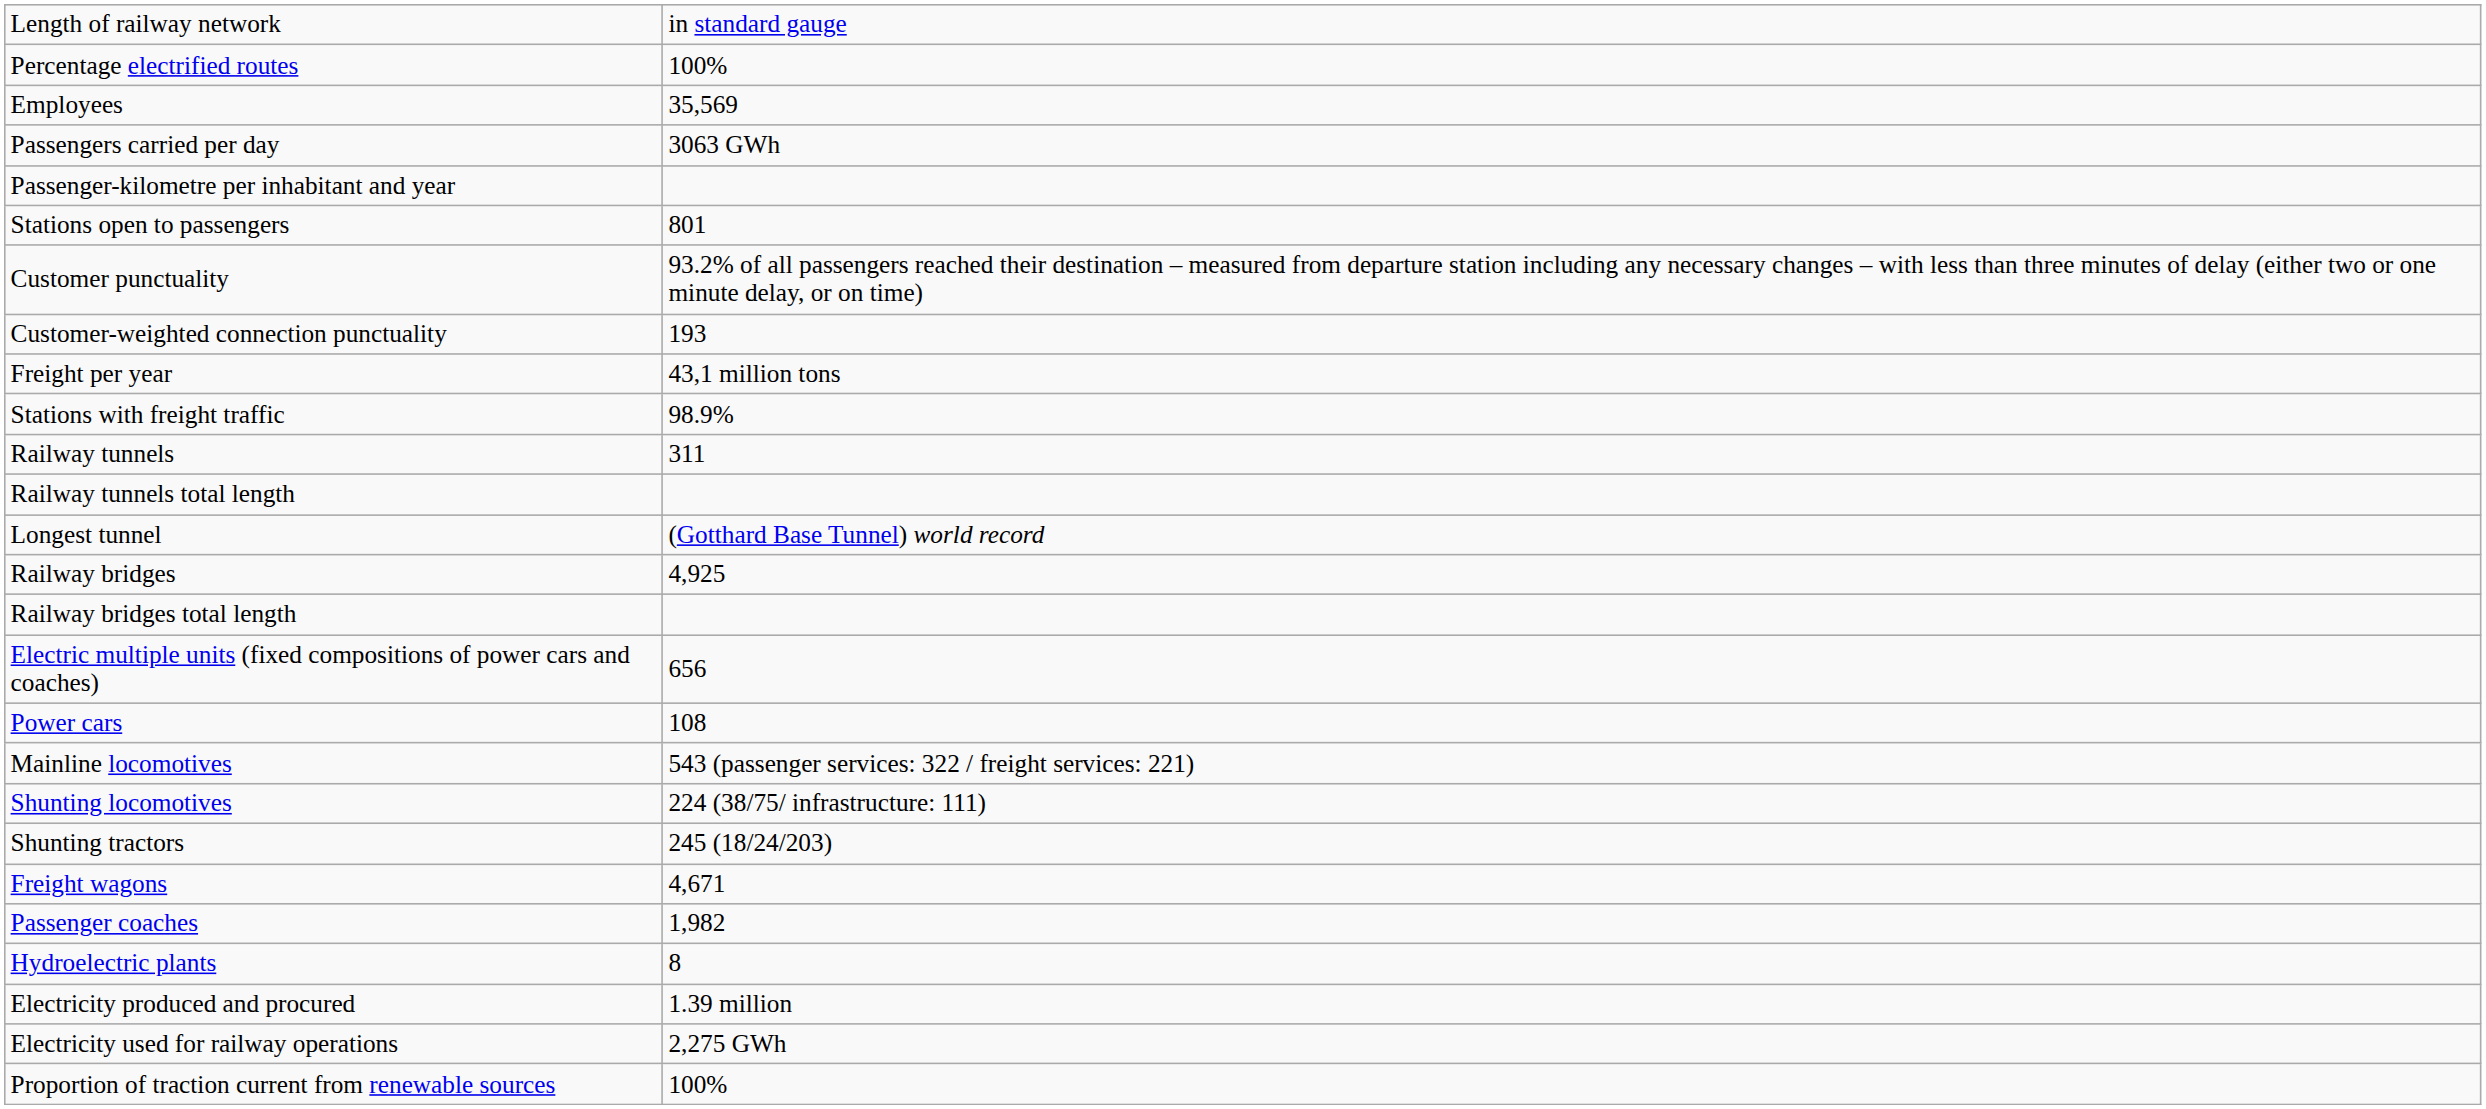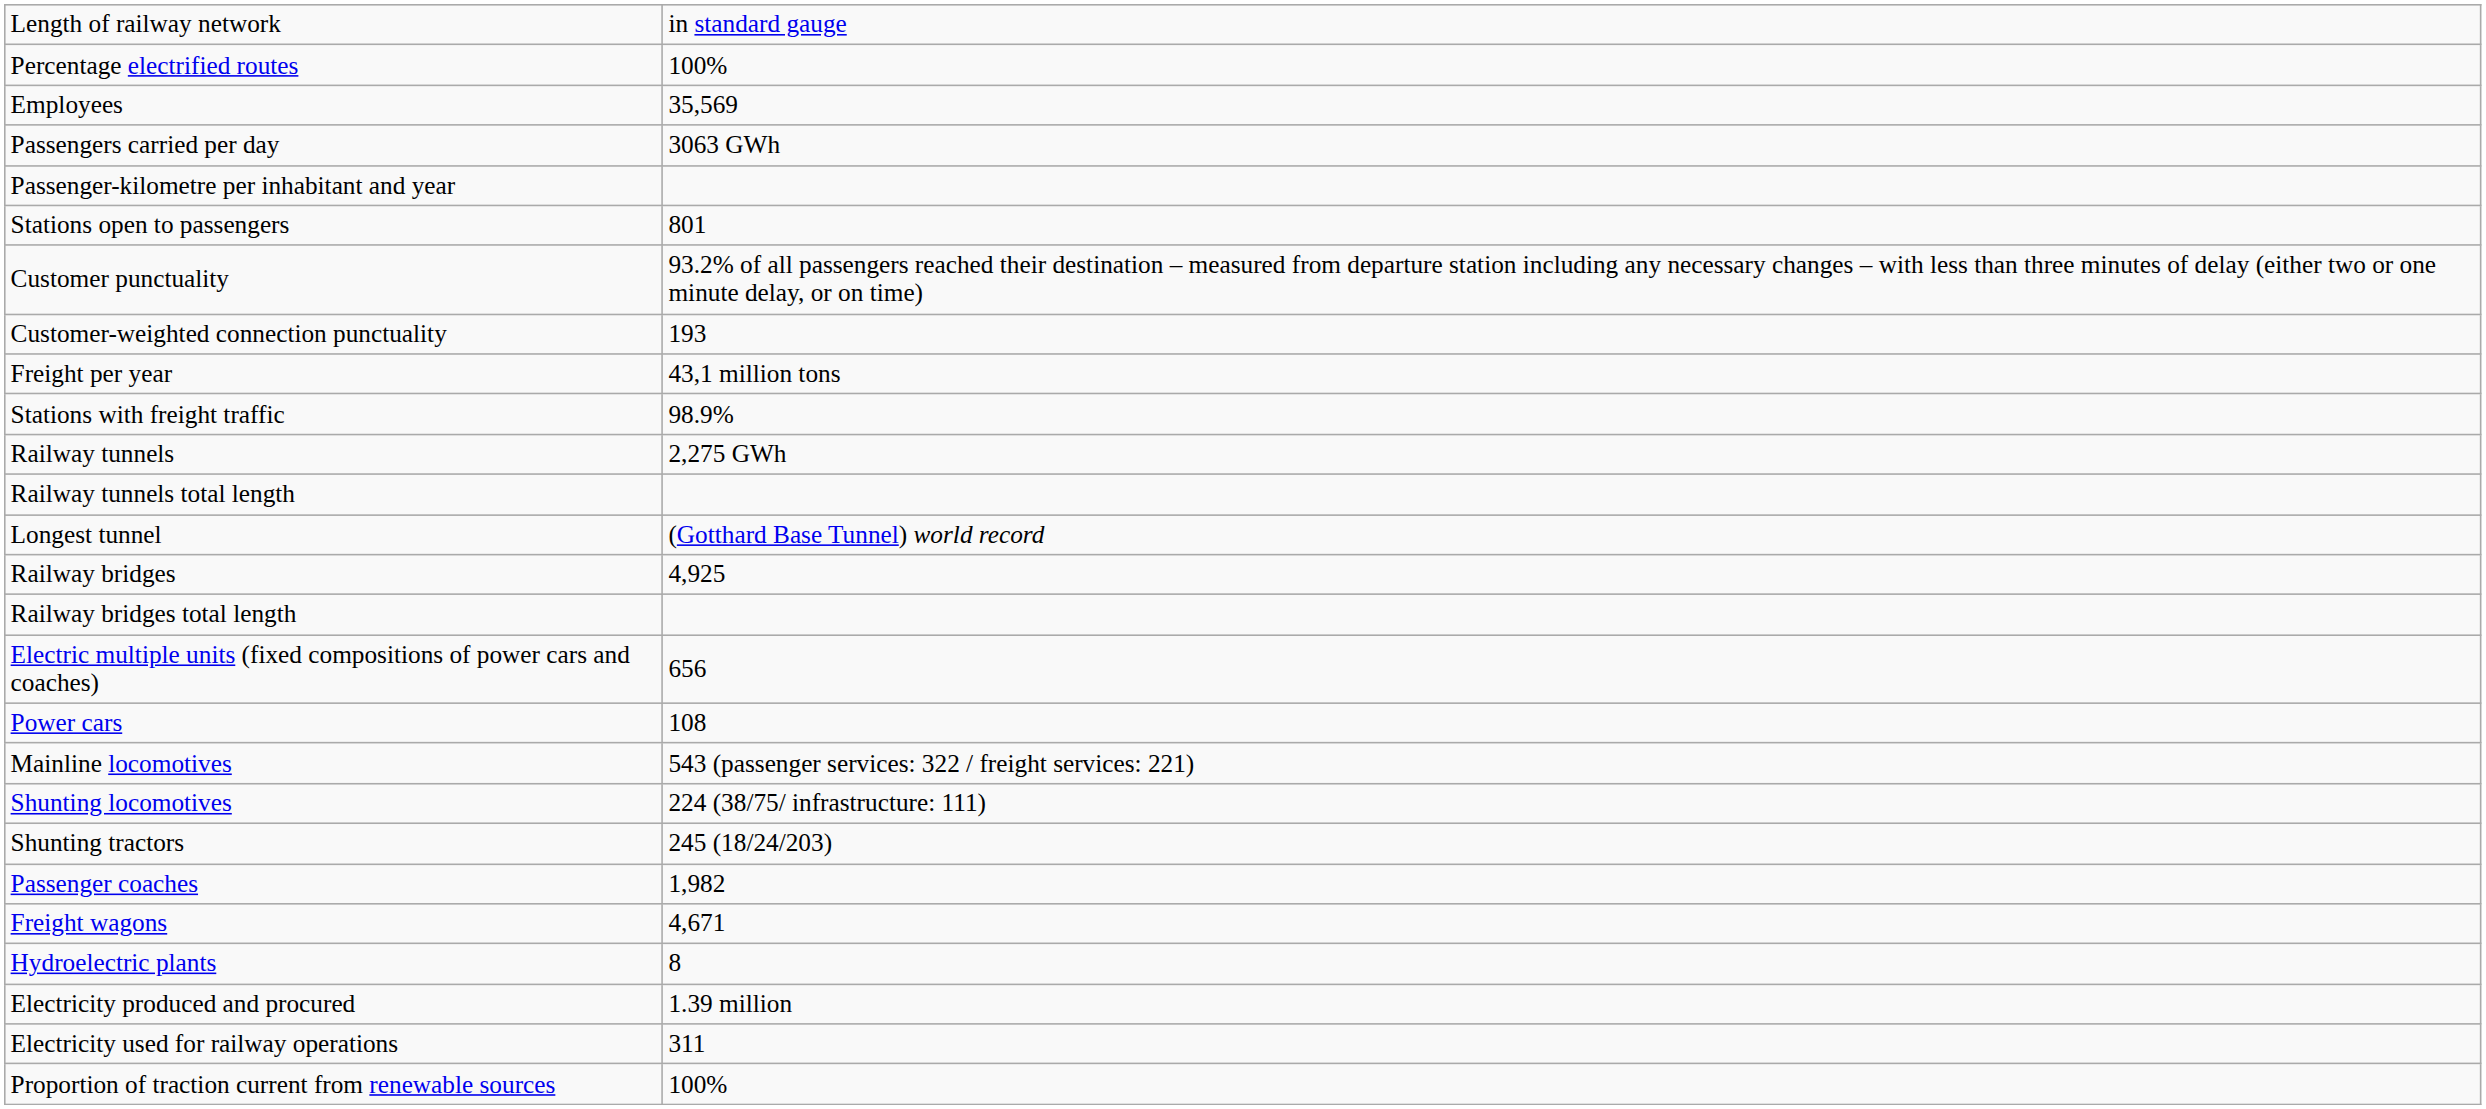Railway tunnels | column 2: 311 -> 2,275 GWh
rows swapped: Passenger coaches <-> Freight wagons
Electricity used for railway operations | column 2: 2,275 GWh -> 311
